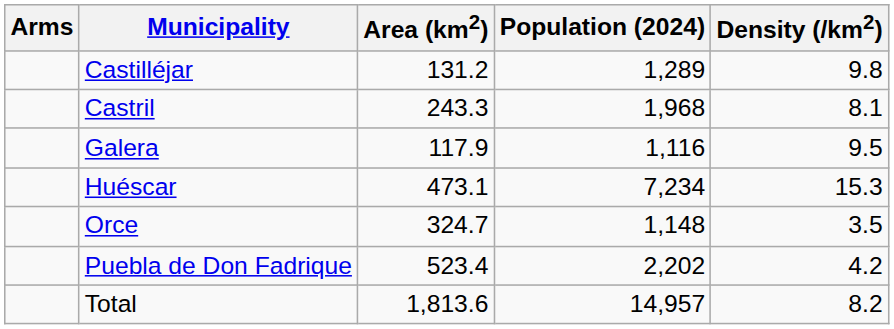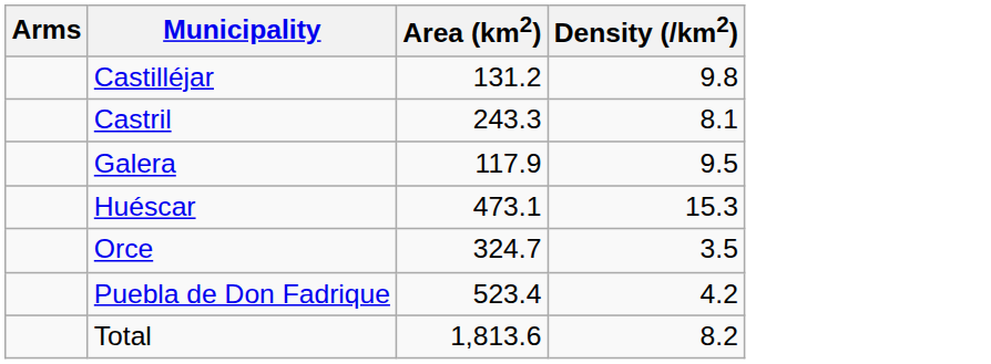- column: Population (2024) | 1,289 | 1,968 | 1,116 | 7,234 | 1,148 | 2,202 | 14,957
